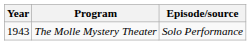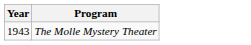- column: Episode/source | Solo Performance
